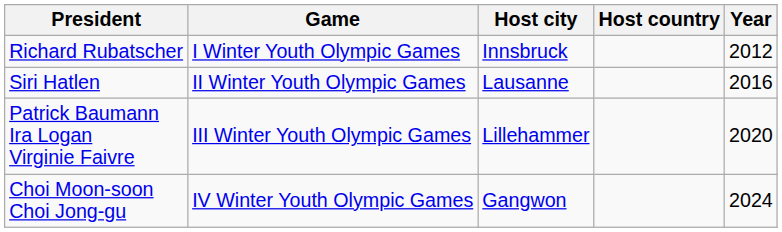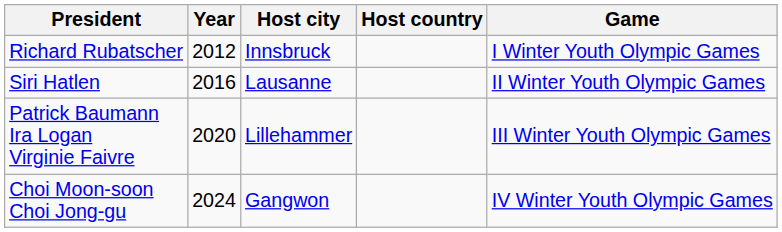columns swapped: Game <-> Year
